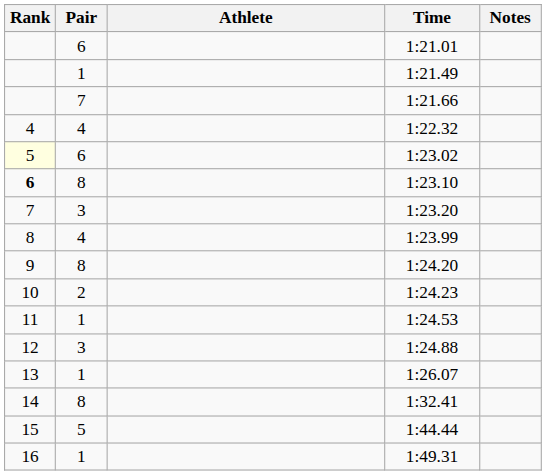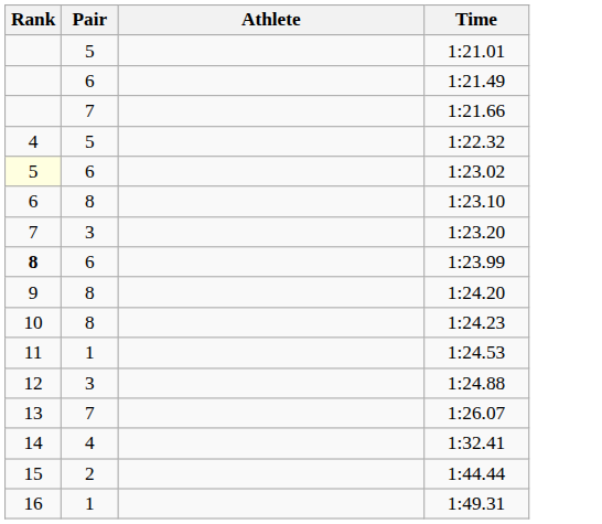- column: Notes
1:21.01 | Pair: 6 -> 5
1:21.49 | Pair: 1 -> 6
1:22.32 | Pair: 4 -> 5
1:23.10 | Rank: bold -> normal
1:23.99 | Rank: normal -> bold
1:23.99 | Pair: 4 -> 6
1:24.23 | Pair: 2 -> 8
1:26.07 | Pair: 1 -> 7
1:32.41 | Pair: 8 -> 4
1:44.44 | Pair: 5 -> 2
